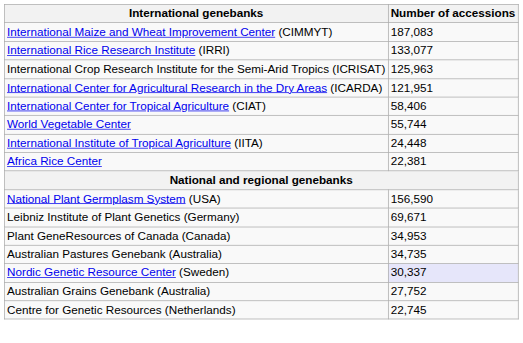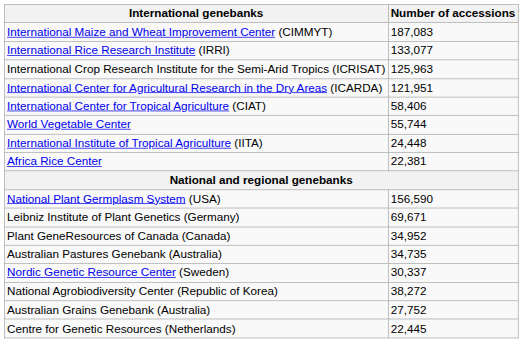Plant GeneResources of Canada (Canada) | Number of accessions: 34,953 -> 34,952
Nordic Genetic Resource Center (Sweden) | Number of accessions: lavender background -> no background
+ row: National Agrobiodiversity Center (Republic of Korea) | 38,272
Centre for Genetic Resources (Netherlands) | Number of accessions: 22,745 -> 22,445
